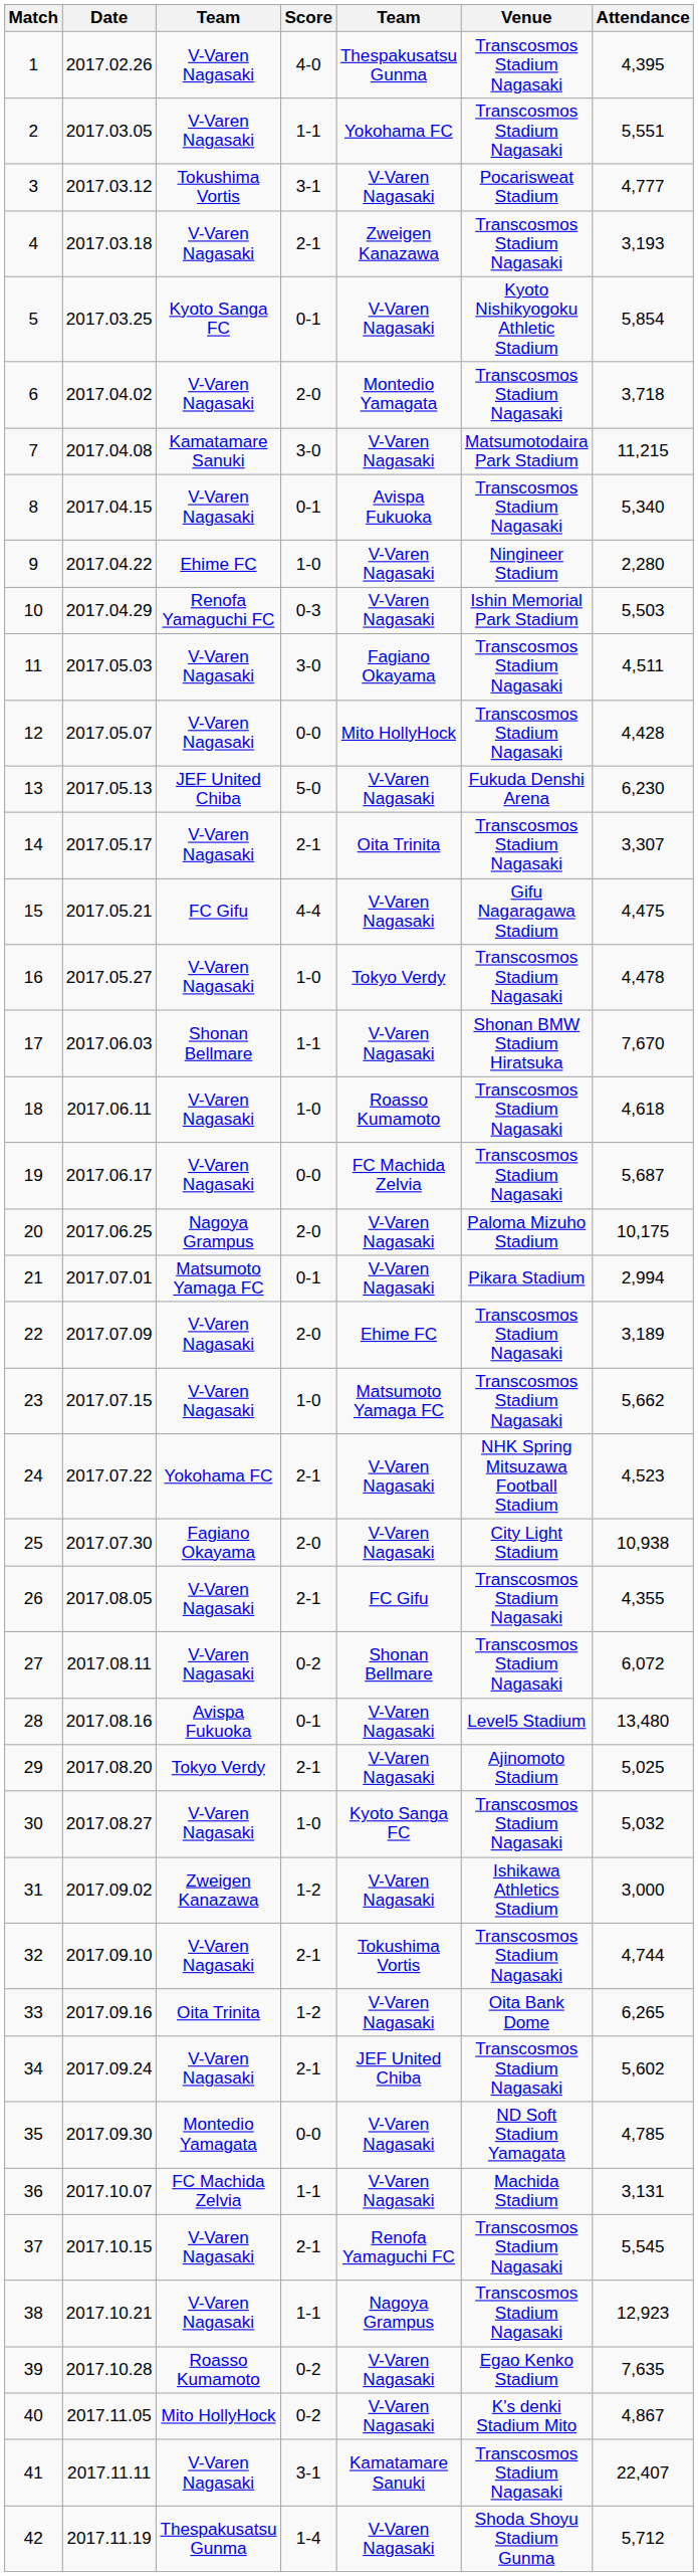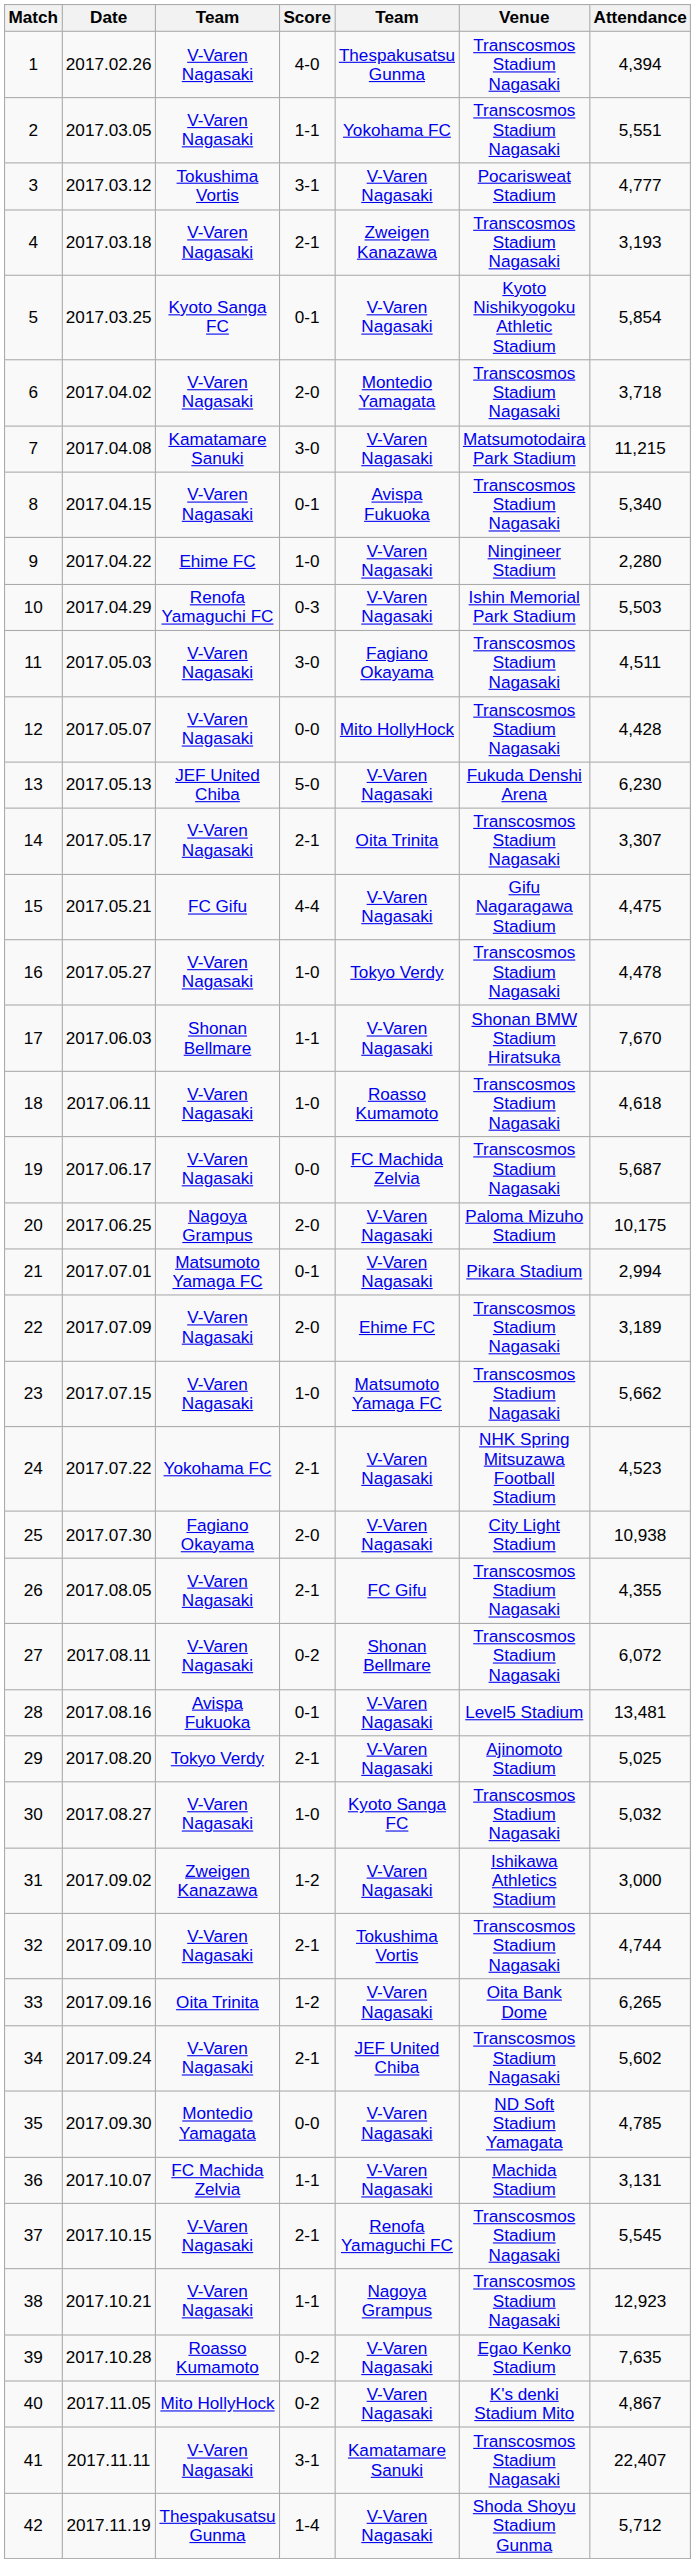1 | Attendance: 4,395 -> 4,394
28 | Attendance: 13,480 -> 13,481
